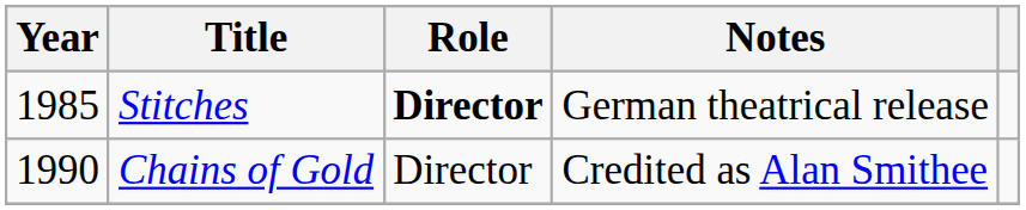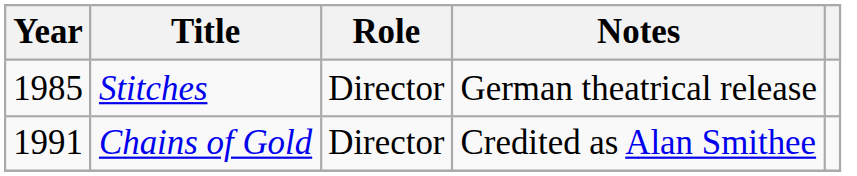Stitches | Role: bold -> normal
Chains of Gold | Year: 1990 -> 1991
